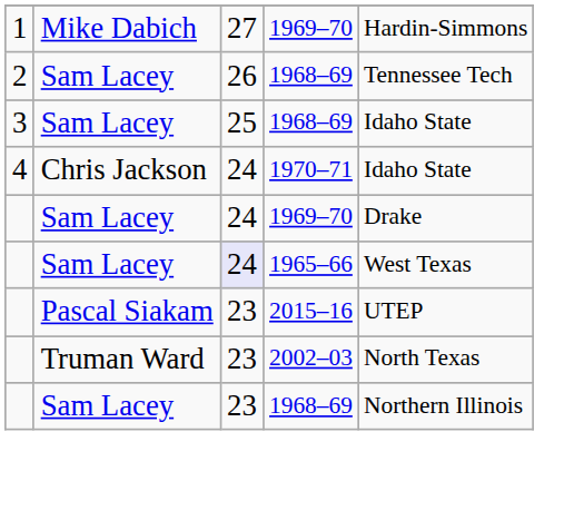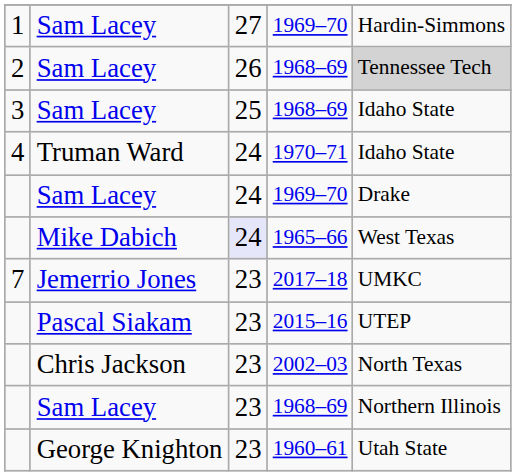1 / 1969–70 | column 2: Mike Dabich -> Sam Lacey
2 / 1968–69 | column 5: no background -> lightgrey background
1970–71 | column 2: Chris Jackson -> Truman Ward
1965–66 | column 2: Sam Lacey -> Mike Dabich
+ row: 7 | Jemerrio Jones | 23 | 2017–18 | UMKC
2002–03 | column 2: Truman Ward -> Chris Jackson
+ row: George Knighton | 23 | 1960–61 | Utah State
